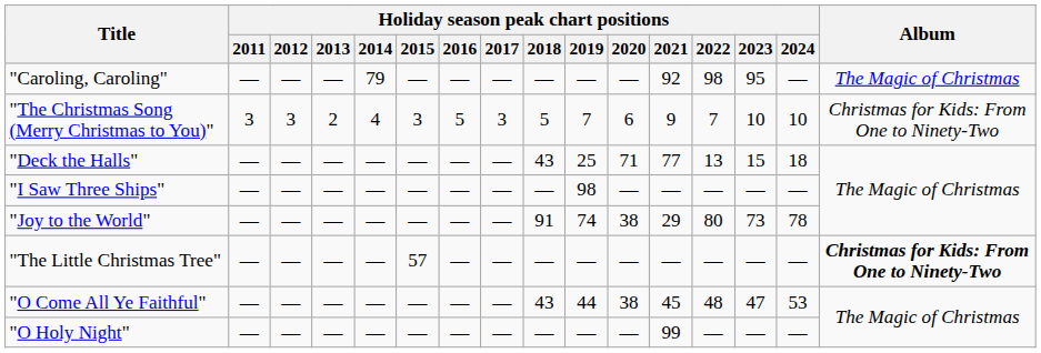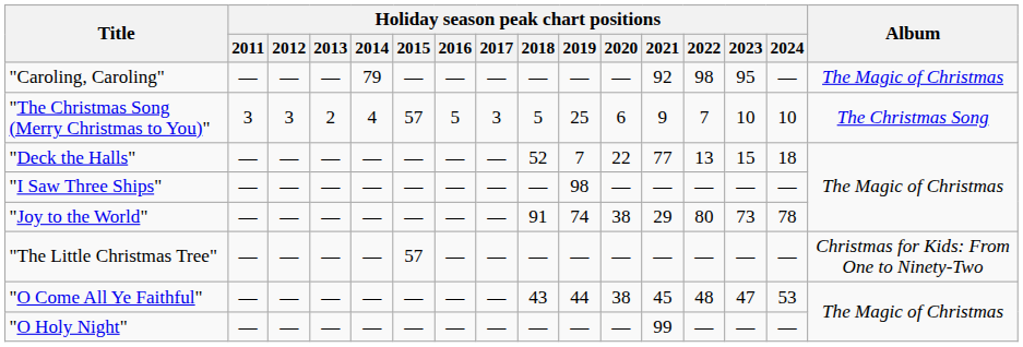"The Christmas Song (Merry Christmas to You)" | Holiday season peak chart positions / 2015: 3 -> 57
"The Christmas Song (Merry Christmas to You)" | Holiday season peak chart positions / 2019: 7 -> 25
"The Christmas Song (Merry Christmas to You)" | Album: Christmas for Kids: From One to Ninety-Two -> The Christmas Song
"Deck the Halls" | Holiday season peak chart positions / 2018: 43 -> 52
"Deck the Halls" | Holiday season peak chart positions / 2019: 25 -> 7
"Deck the Halls" | Holiday season peak chart positions / 2020: 71 -> 22
"The Little Christmas Tree" | Album: bold -> normal
